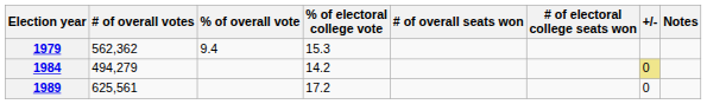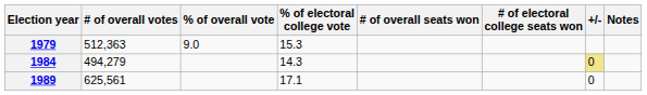1979 | # of overall votes: 562,362 -> 512,363
1979 | % of overall vote: 9.4 -> 9.0
1984 | % of electoral college vote: 14.2 -> 14.3
1989 | % of electoral college vote: 17.2 -> 17.1
